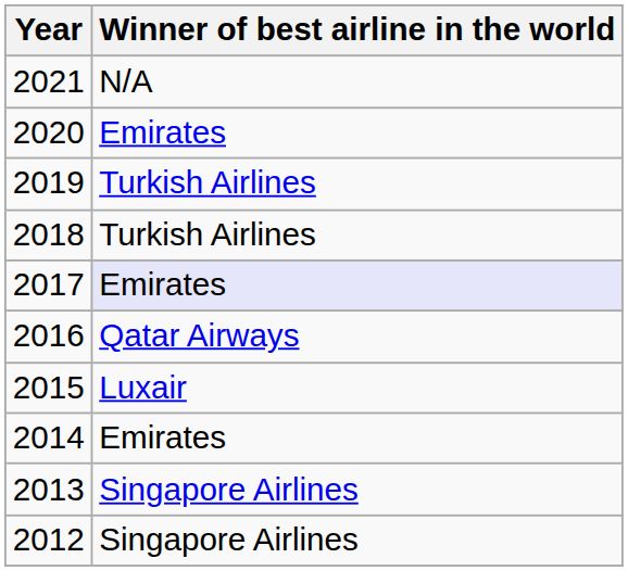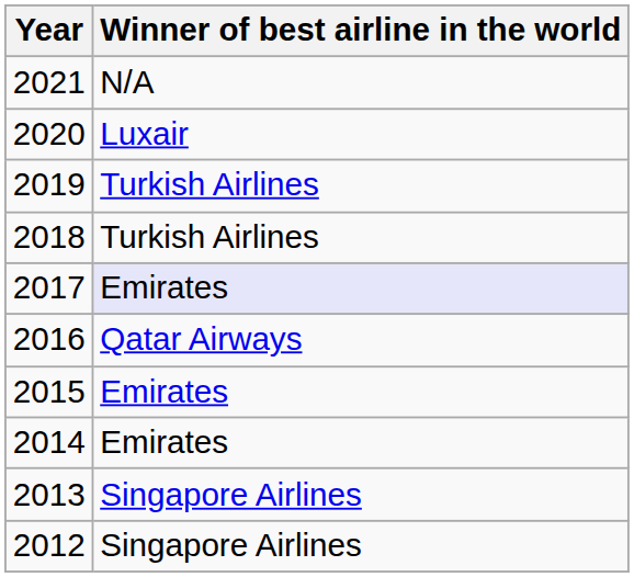2020 | Winner of best airline in the world: Emirates -> Luxair
2015 | Winner of best airline in the world: Luxair -> Emirates
